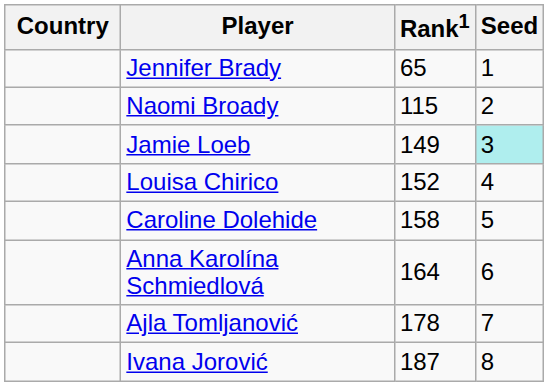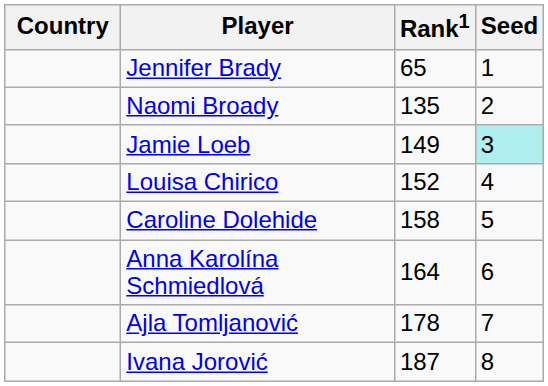Naomi Broady | Rank1: 115 -> 135
